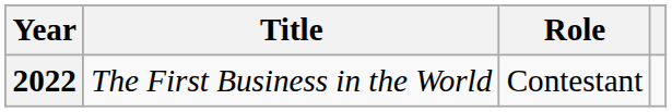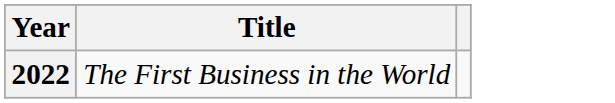- column: Role | Contestant
